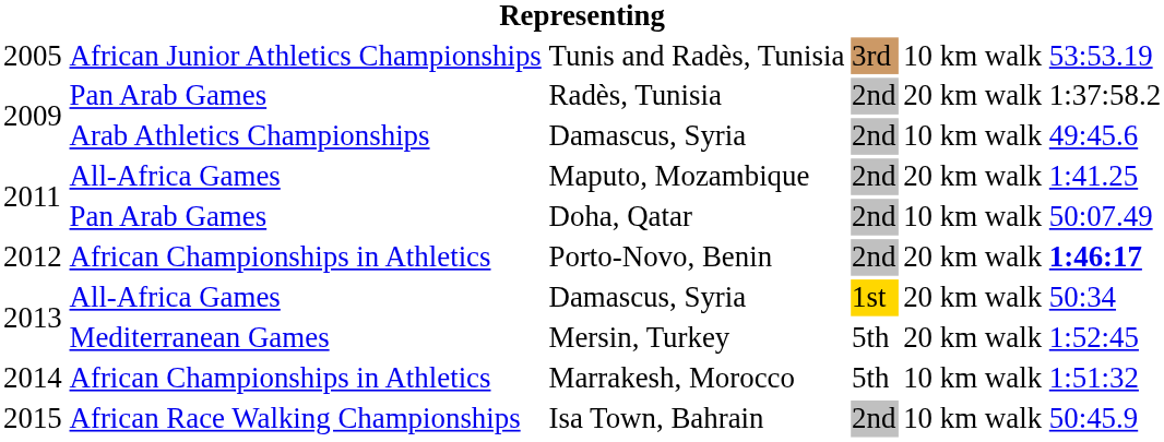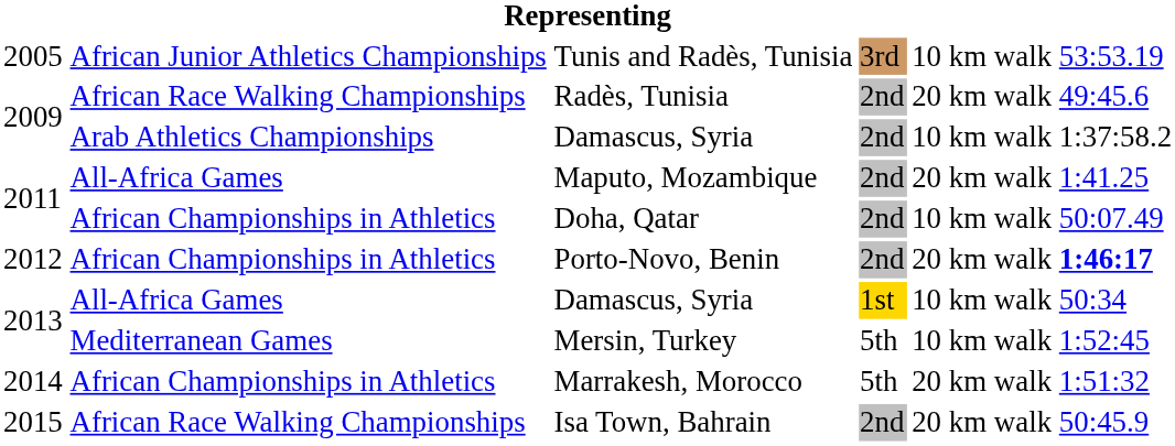Radès, Tunisia | column 2: Pan Arab Games -> African Race Walking Championships
Radès, Tunisia | column 6: 1:37:58.2 -> 49:45.6
2009 / Damascus, Syria | column 6: 49:45.6 -> 1:37:58.2
Doha, Qatar | column 2: Pan Arab Games -> African Championships in Athletics
2013 / Damascus, Syria | column 5: 20 km walk -> 10 km walk
Mersin, Turkey | column 5: 20 km walk -> 10 km walk
Marrakesh, Morocco | column 5: 10 km walk -> 20 km walk
Isa Town, Bahrain | column 5: 10 km walk -> 20 km walk
